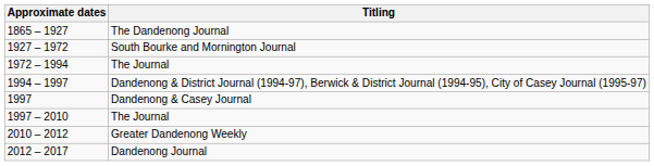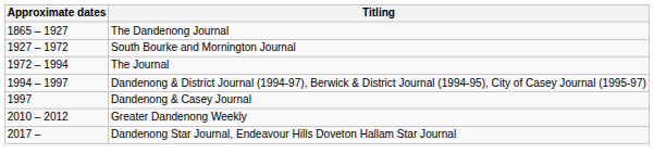- row: 1997 – 2010 | The Journal
- row: 2012 – 2017 | Dandenong Journal
+ row: 2017 – | Dandenong Star Journal, Endeavour Hills Doveton Hallam Star Journal
